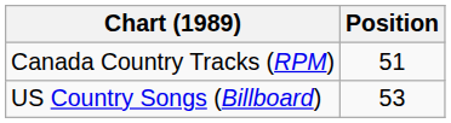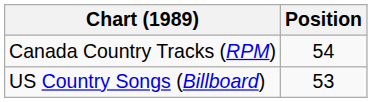Canada Country Tracks (RPM) | Position: 51 -> 54
